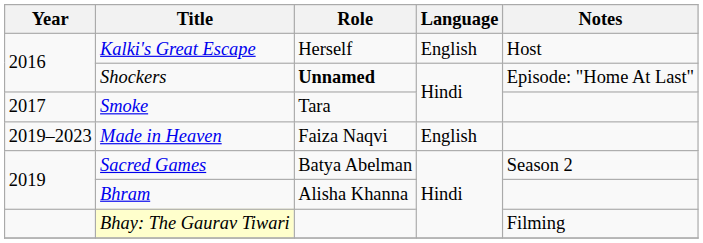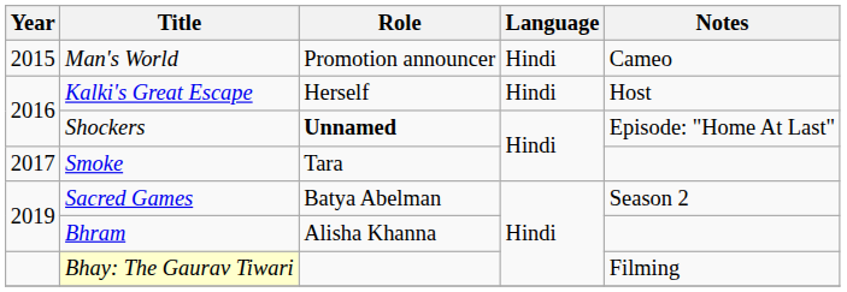+ row: 2015 | Man's World | Promotion announcer | Hindi | Cameo
Kalki's Great Escape | Language: English -> Hindi
- row: 2019–2023 | Made in Heaven | Faiza Naqvi | English
